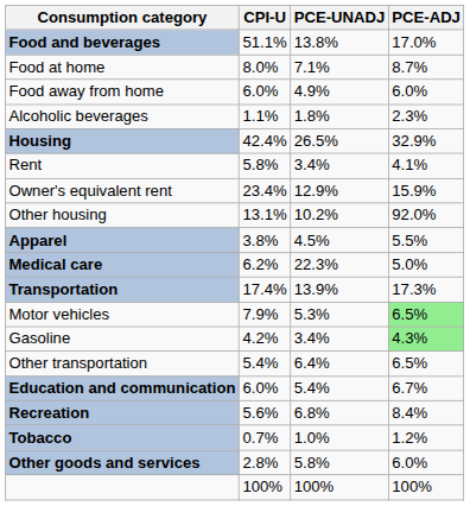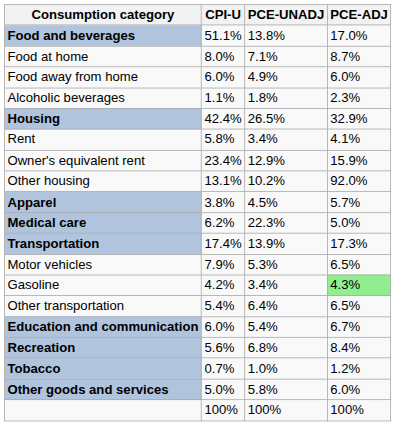Apparel | PCE-ADJ: 5.5% -> 5.7%
Motor vehicles | PCE-ADJ: lightgreen background -> no background
Other goods and services | CPI-U: 2.8% -> 5.0%
